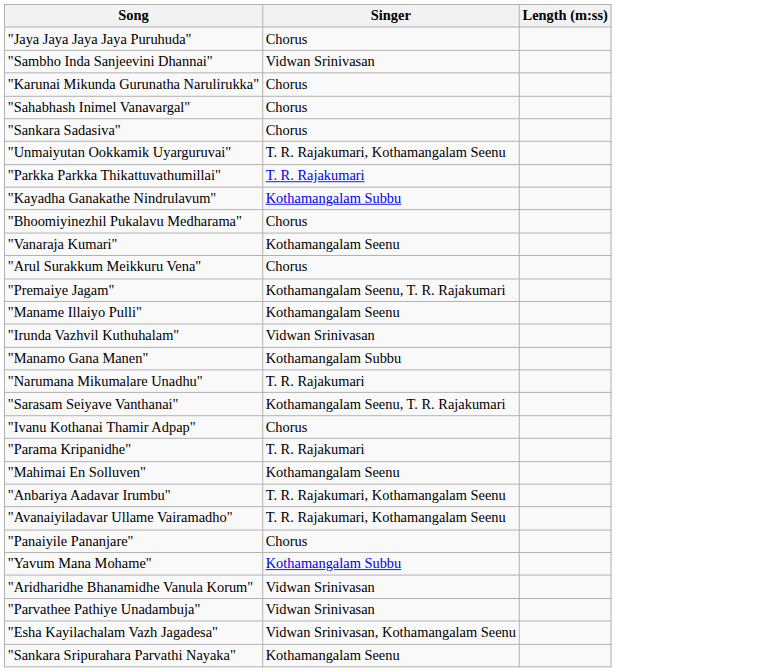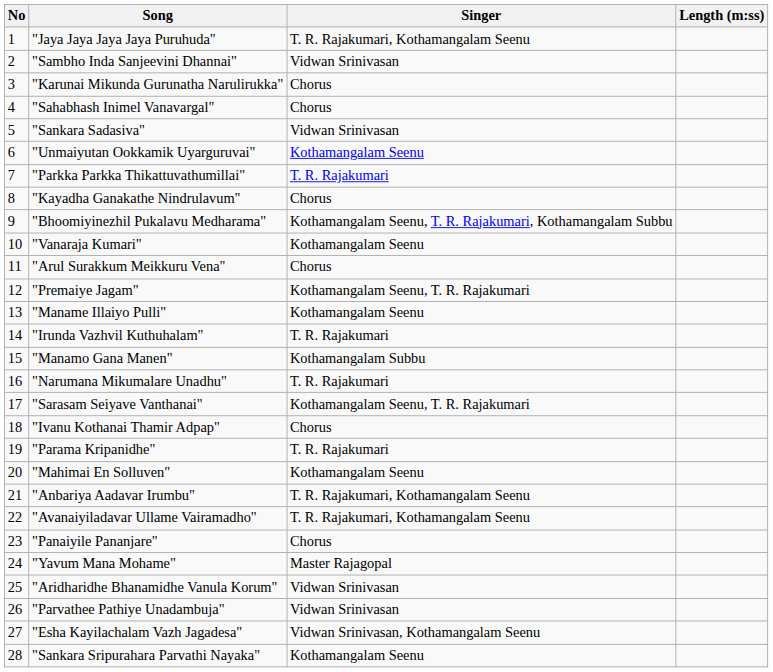+ column: No | 1 | 2 | 3 | 4 | 5 | 6 | 7 | 8 | 9 | 10 | 11 | 12 | 13 | 14 | 15 | 16 | 17 | 18 | 19 | 20 | 21 | 22 | 23 | 24 | 25 | 26 | 27 | 28
"Jaya Jaya Jaya Jaya Puruhuda" | Singer: Chorus -> T. R. Rajakumari, Kothamangalam Seenu
"Sankara Sadasiva" | Singer: Chorus -> Vidwan Srinivasan
"Unmaiyutan Ookkamik Uyarguruvai" | Singer: T. R. Rajakumari, Kothamangalam Seenu -> Kothamangalam Seenu
"Kayadha Ganakathe Nindrulavum" | Singer: Kothamangalam Subbu -> Chorus
"Bhoomiyinezhil Pukalavu Medharama" | Singer: Chorus -> Kothamangalam Seenu, T. R. Rajakumari, Kothamangalam Subbu
"Irunda Vazhvil Kuthuhalam" | Singer: Vidwan Srinivasan -> T. R. Rajakumari
"Yavum Mana Mohame" | Singer: Kothamangalam Subbu -> Master Rajagopal
